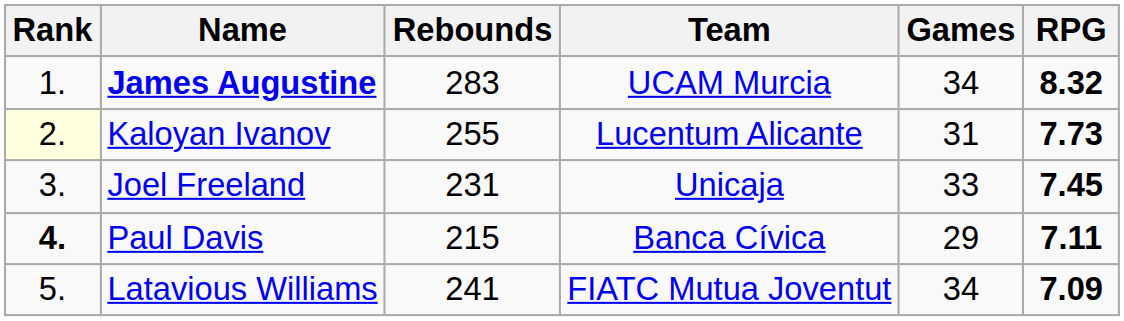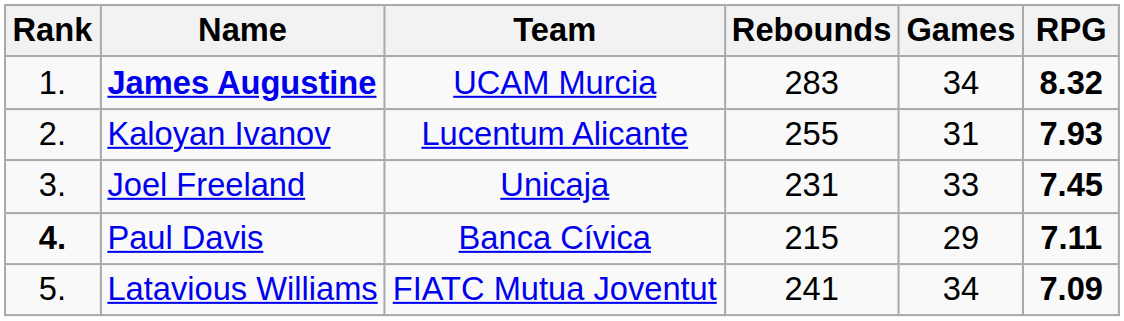columns swapped: Team <-> Rebounds
Kaloyan Ivanov | Rank: lightyellow background -> no background
Kaloyan Ivanov | RPG: 7.73 -> 7.93
